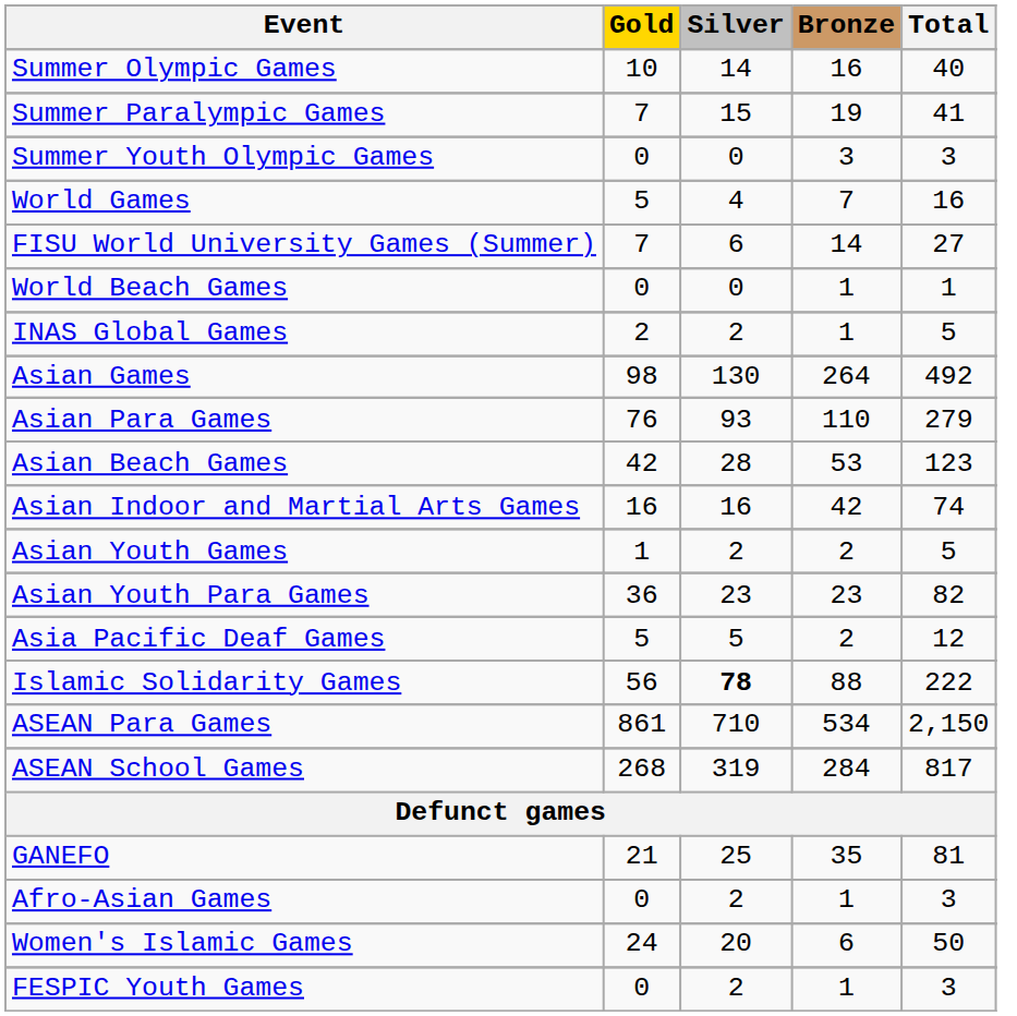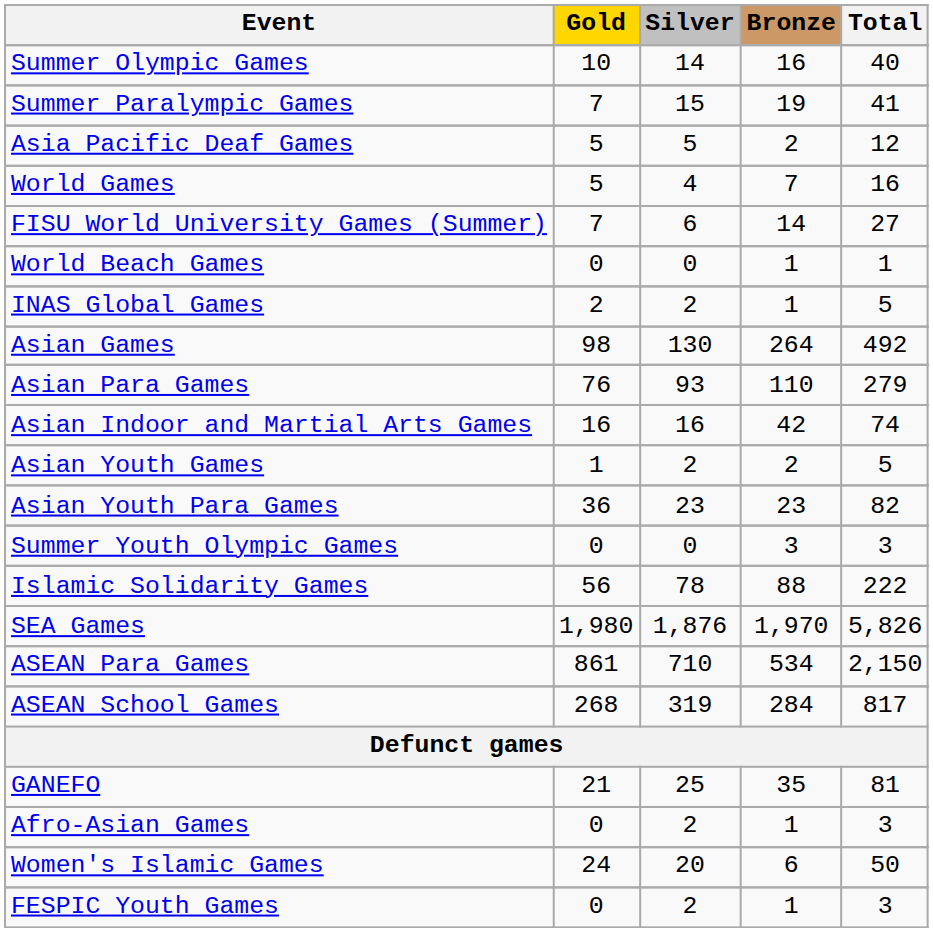rows swapped: Summer Youth Olympic Games <-> Asia Pacific Deaf Games
- row: Asian Beach Games | 42 | 28 | 53 | 123
Islamic Solidarity Games | Silver: bold -> normal
+ row: SEA Games | 1,980 | 1,876 | 1,970 | 5,826
